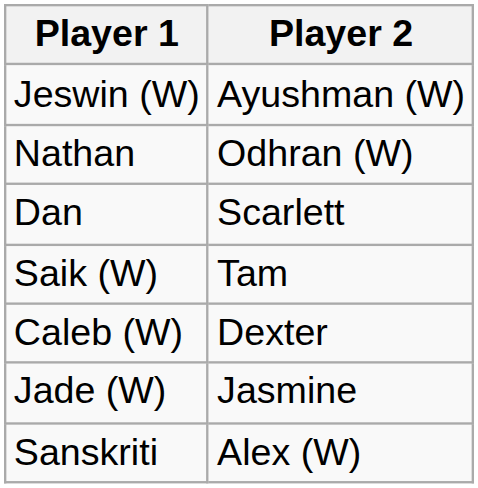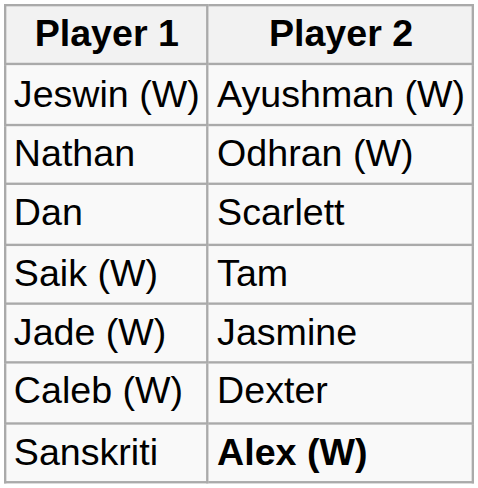rows swapped: Caleb (W) <-> Jade (W)
Sanskriti | Player 2: normal -> bold
